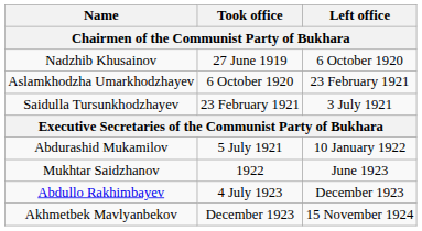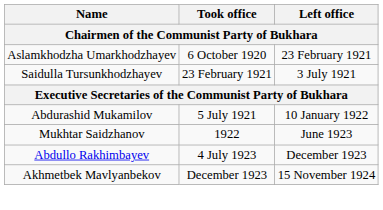- row: Nadzhib Khusainov | 27 June 1919 | 6 October 1920
